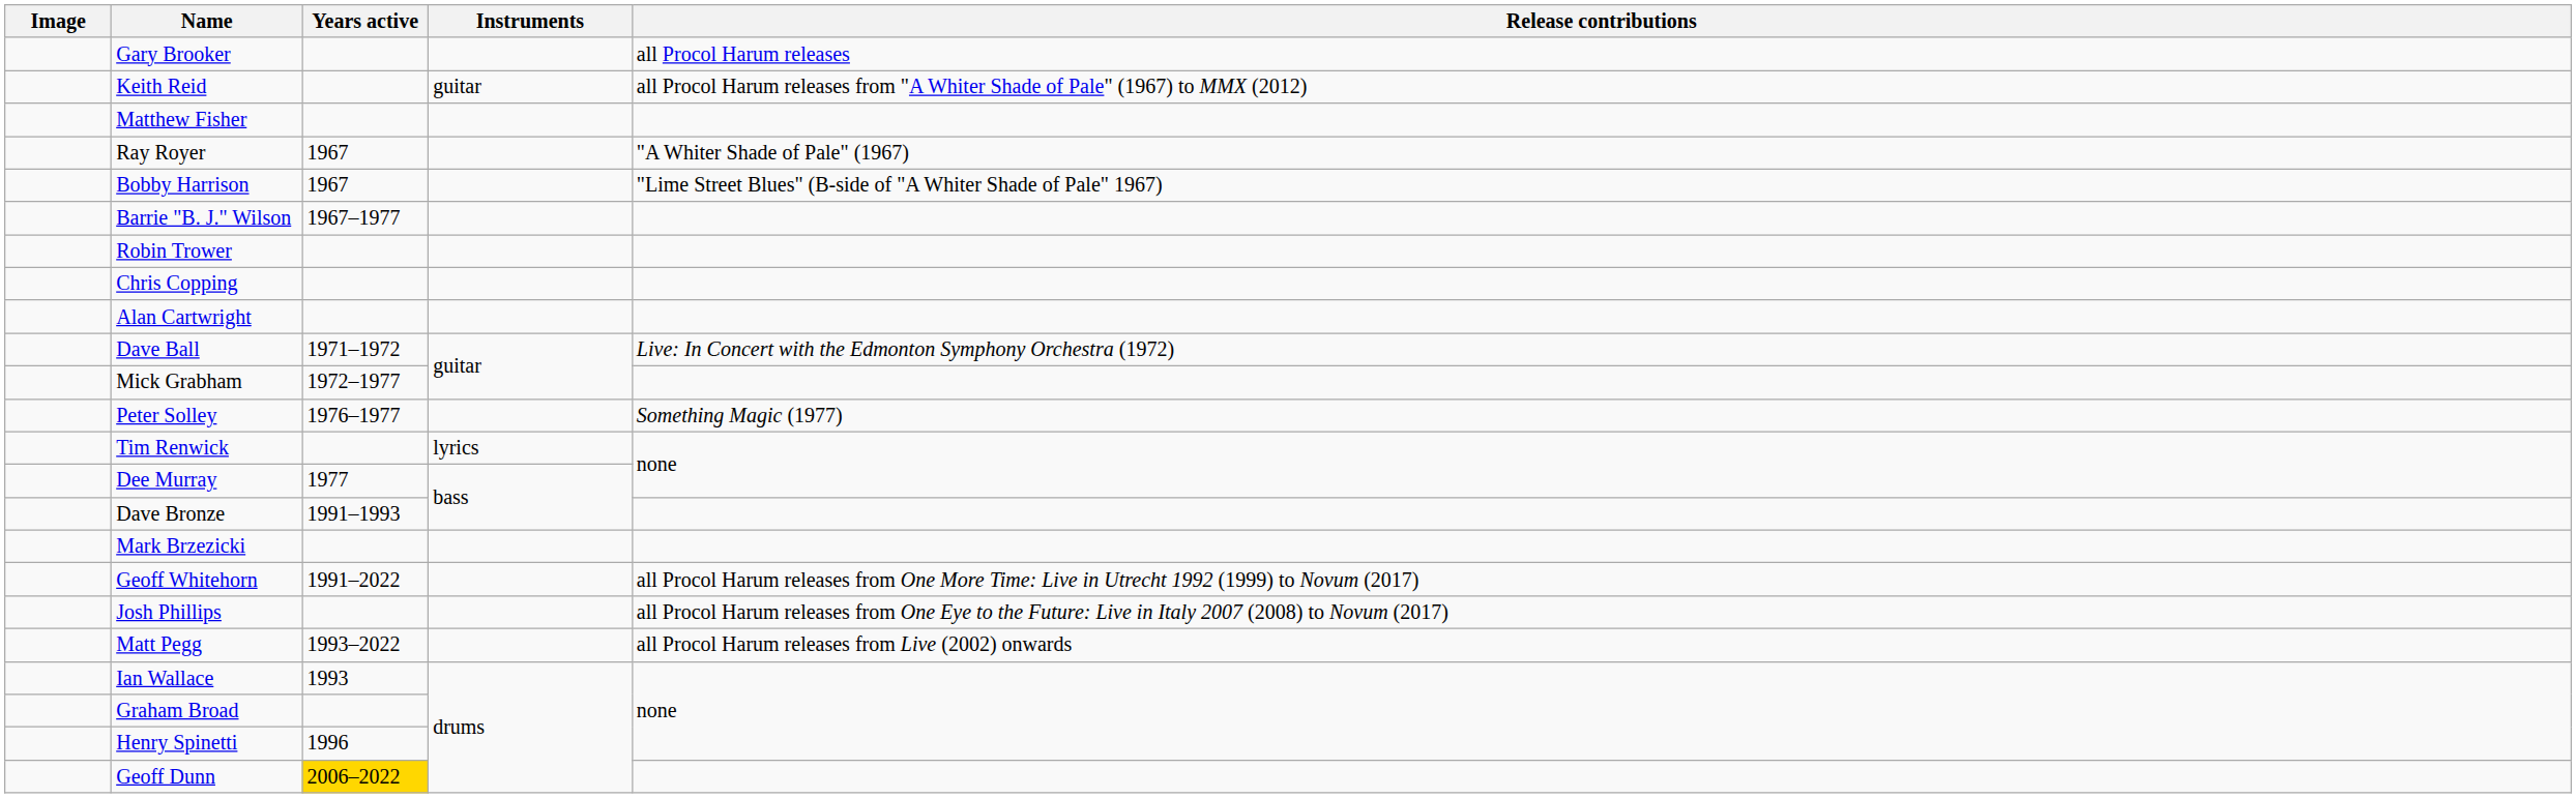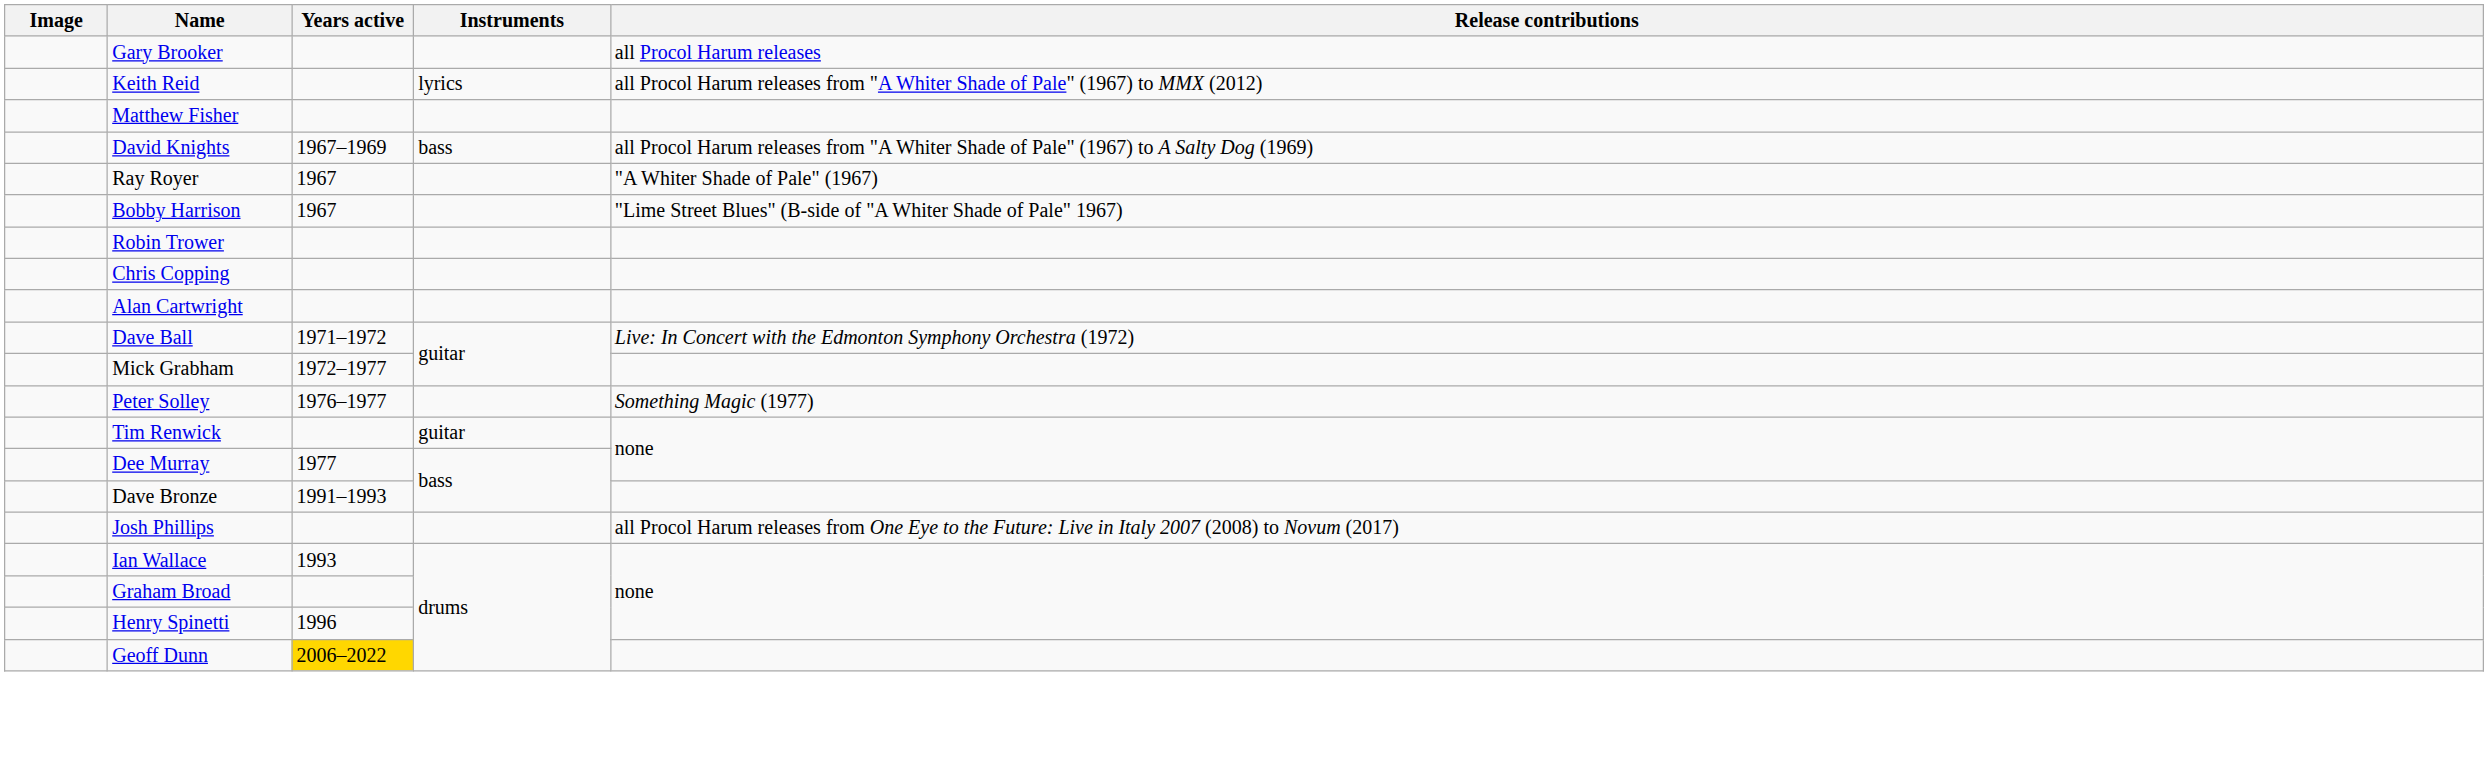Keith Reid | Instruments: guitar -> lyrics
+ row: David Knights | 1967–1969 | bass | all Procol Harum releases from "A Whiter Shade of Pale" (1967) to A Salty Dog (1969)
- row: Barrie "B. J." Wilson | 1967–1977
Tim Renwick | Instruments: lyrics -> guitar
- row: Mark Brzezicki
- row: Geoff Whitehorn | 1991–2022 | all Procol Harum releases from One More Time: Live in Utrecht 1992 (1999) to Novum (2017)
- row: Matt Pegg | 1993–2022 | all Procol Harum releases from Live (2002) onwards
